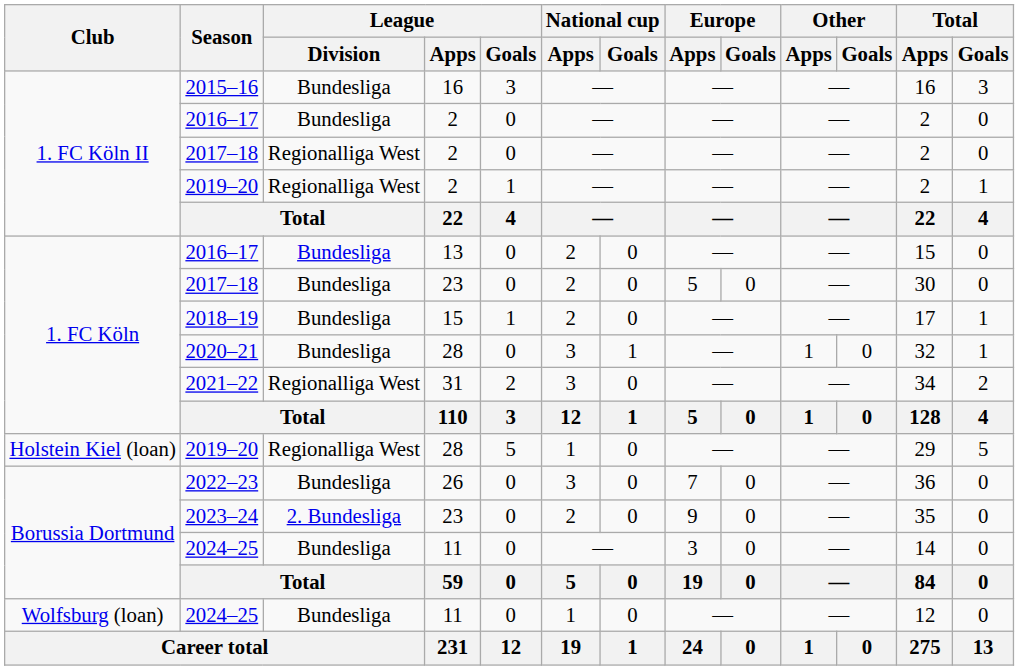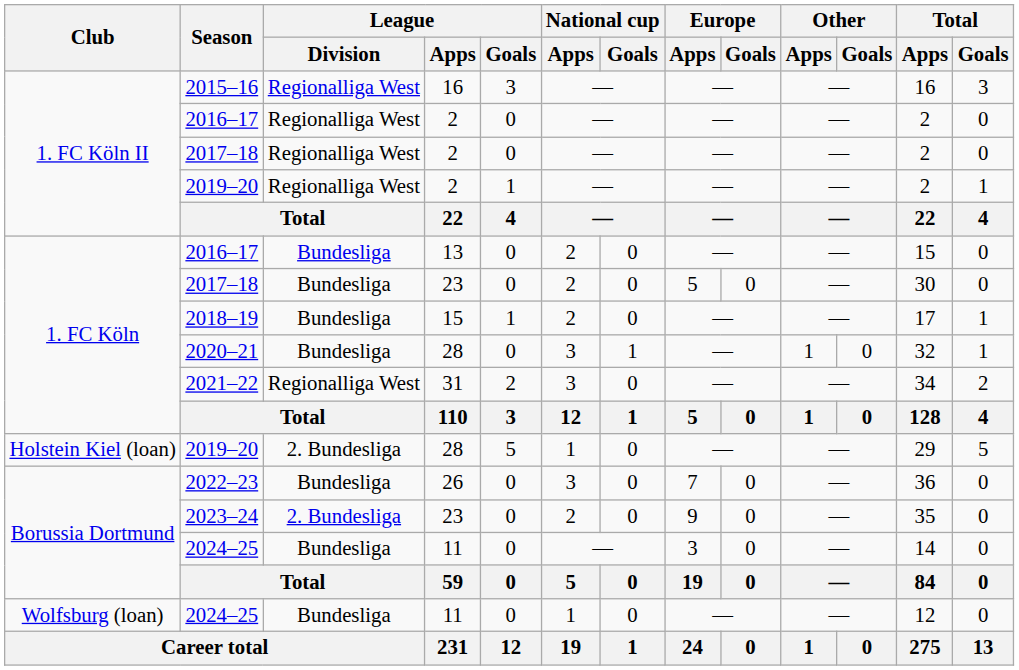2015–16 | League / Division: Bundesliga -> Regionalliga West
1. FC Köln II / 2016–17 | League / Division: Bundesliga -> Regionalliga West
Holstein Kiel (loan) / 2019–20 | League / Division: Regionalliga West -> 2. Bundesliga
